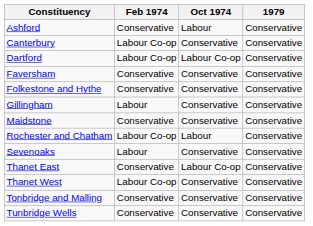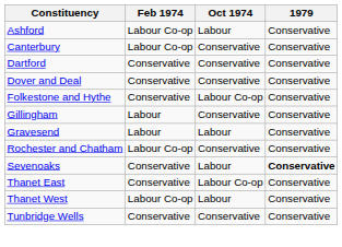Ashford | Feb 1974: Conservative -> Labour Co-op
Dartford | Feb 1974: Labour Co-op -> Conservative
Dartford | Oct 1974: Labour Co-op -> Conservative
+ row: Dover and Deal | Conservative | Conservative | Conservative
- row: Faversham | Conservative | Conservative | Conservative
Folkestone and Hythe | Oct 1974: Conservative -> Labour Co-op
+ row: Gravesend | Labour | Labour | Conservative
- row: Maidstone | Conservative | Conservative | Conservative
Rochester and Chatham | Oct 1974: Labour -> Conservative
Sevenoaks | Feb 1974: Labour -> Conservative
Sevenoaks | Oct 1974: Conservative -> Labour
Sevenoaks | 1979: normal -> bold
Thanet West | Oct 1974: Conservative -> Labour
- row: Tonbridge and Malling | Conservative | Conservative | Conservative
